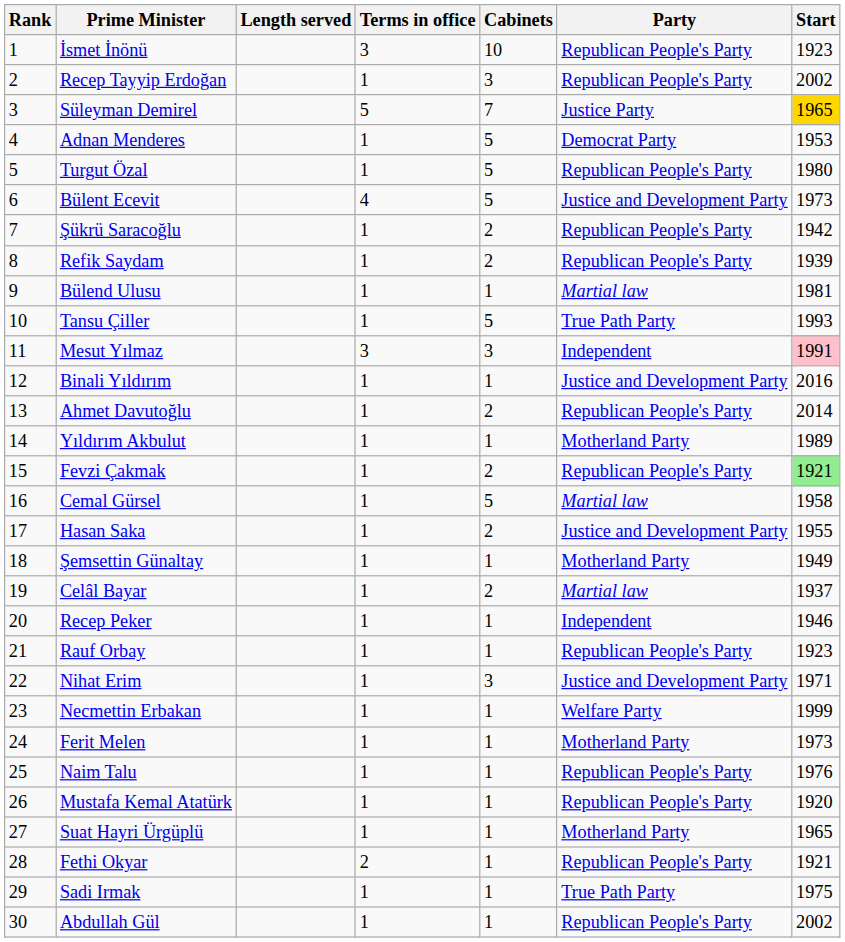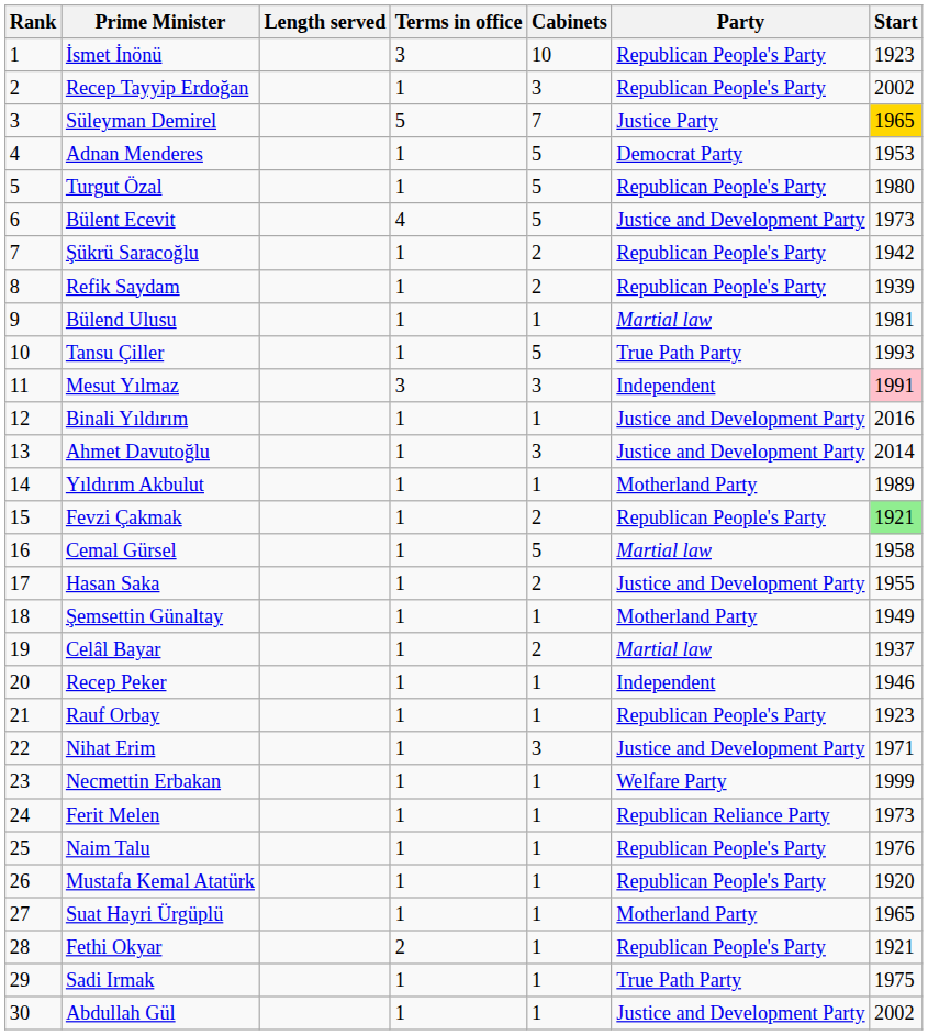Ahmet Davutoğlu | Cabinets: 2 -> 3
Ahmet Davutoğlu | Party: Republican People's Party -> Justice and Development Party
Ferit Melen | Party: Motherland Party -> Republican Reliance Party
Abdullah Gül | Party: Republican People's Party -> Justice and Development Party
